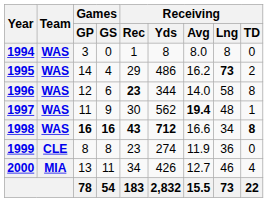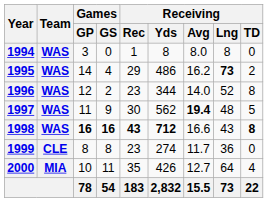1996 | Games / GS: 6 -> 2
1996 | Receiving / Rec: bold -> normal
1996 | Receiving / Lng: 58 -> 52
1997 | Receiving / TD: 1 -> 5
1998 | Receiving / Lng: 34 -> 43
1999 | Receiving / Avg: 11.9 -> 11.7
2000 | Games / GP: 13 -> 10
2000 | Receiving / Rec: 34 -> 35
2000 | Receiving / Lng: 46 -> 64
